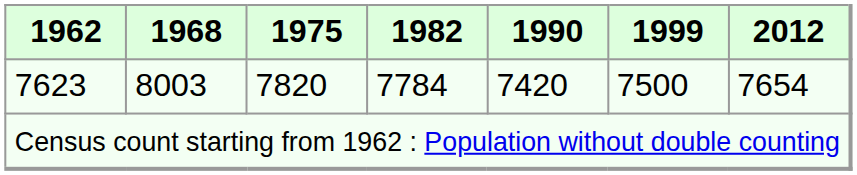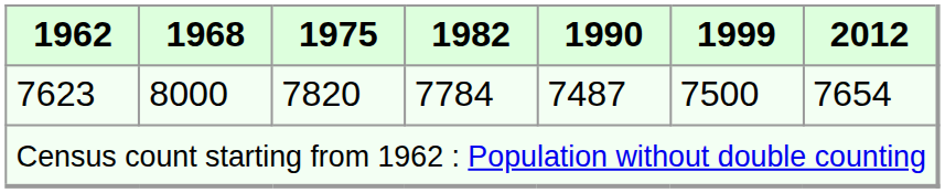7623 | 1968: 8003 -> 8000
7623 | 1990: 7420 -> 7487
